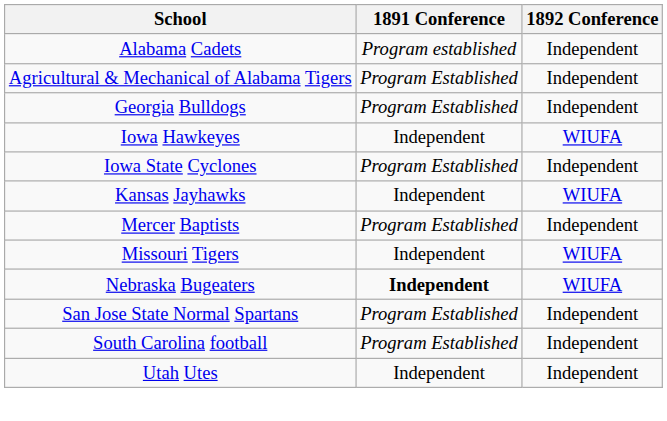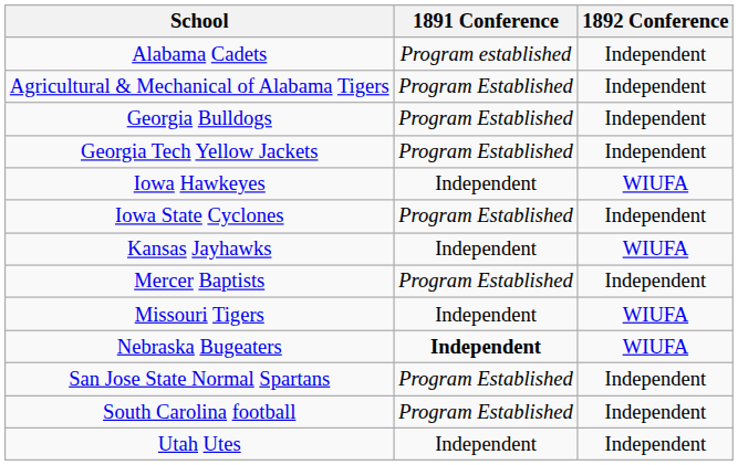+ row: Georgia Tech Yellow Jackets | Program Established | Independent
